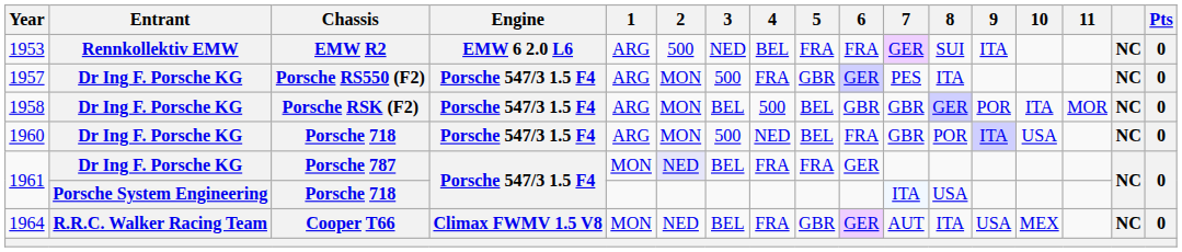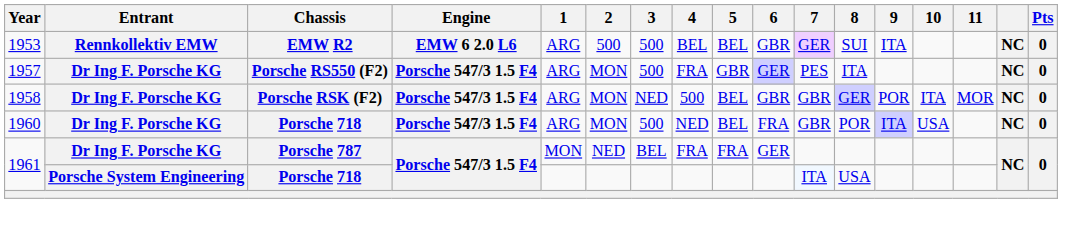1953 | 3: NED -> 500
1953 | 5: FRA -> BEL
1953 | 6: FRA -> GBR
1958 | 3: BEL -> NED
1961 / Porsche 787 | 2: lavender background -> no background
- row: 1964 | R.R.C. Walker Racing Team | Cooper T66 | Climax FWMV 1.5 V8 | MON | NED | BEL | FRA | GBR | GER | AUT | ITA | USA | MEX | NC | 0
